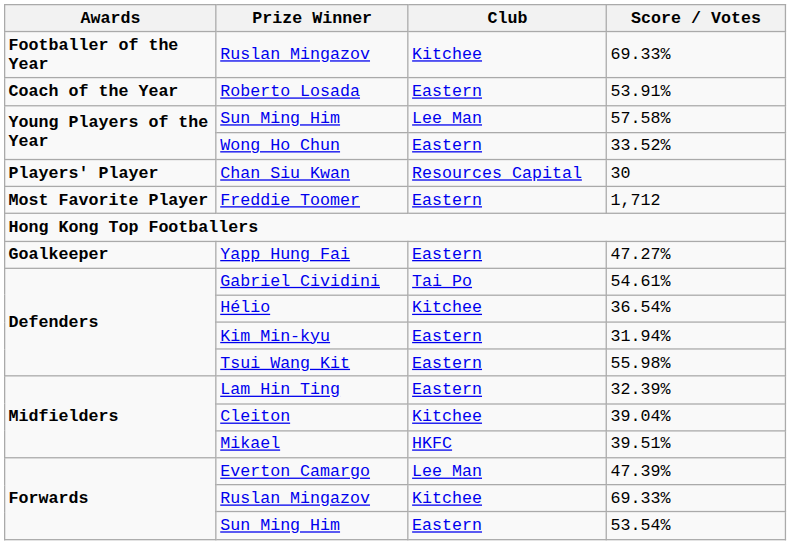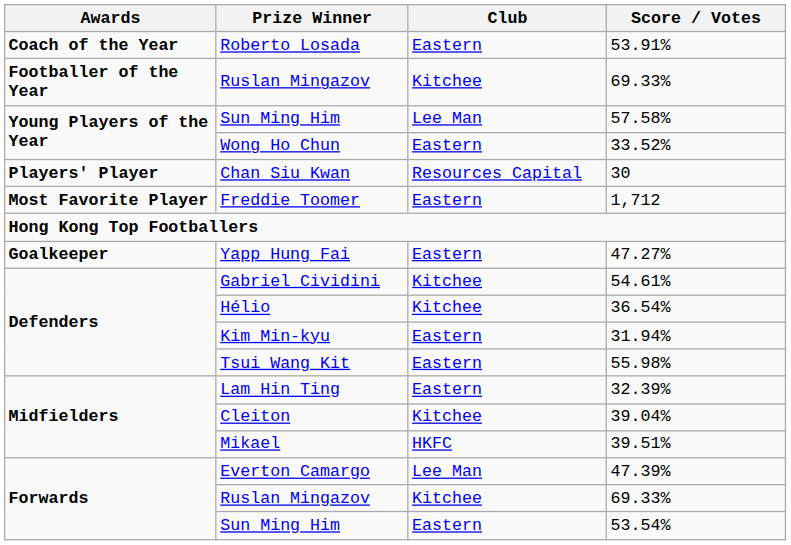rows swapped: Footballer of the Year / 69.33% <-> 53.91%
54.61% | Club: Tai Po -> Kitchee
